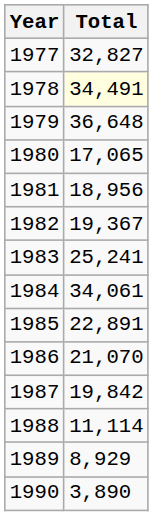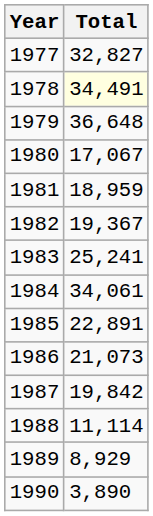1980 | Total: 17,065 -> 17,067
1981 | Total: 18,956 -> 18,959
1986 | Total: 21,070 -> 21,073
